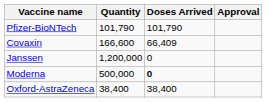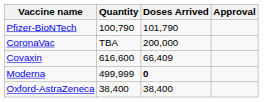Pfizer-BioNTech | Quantity: 101,790 -> 100,790
+ row: CoronaVac | TBA | 200,000
Covaxin | Quantity: 166,600 -> 616,600
- row: Janssen | 1,200,000 | 0
Moderna | Quantity: 500,000 -> 499,999
